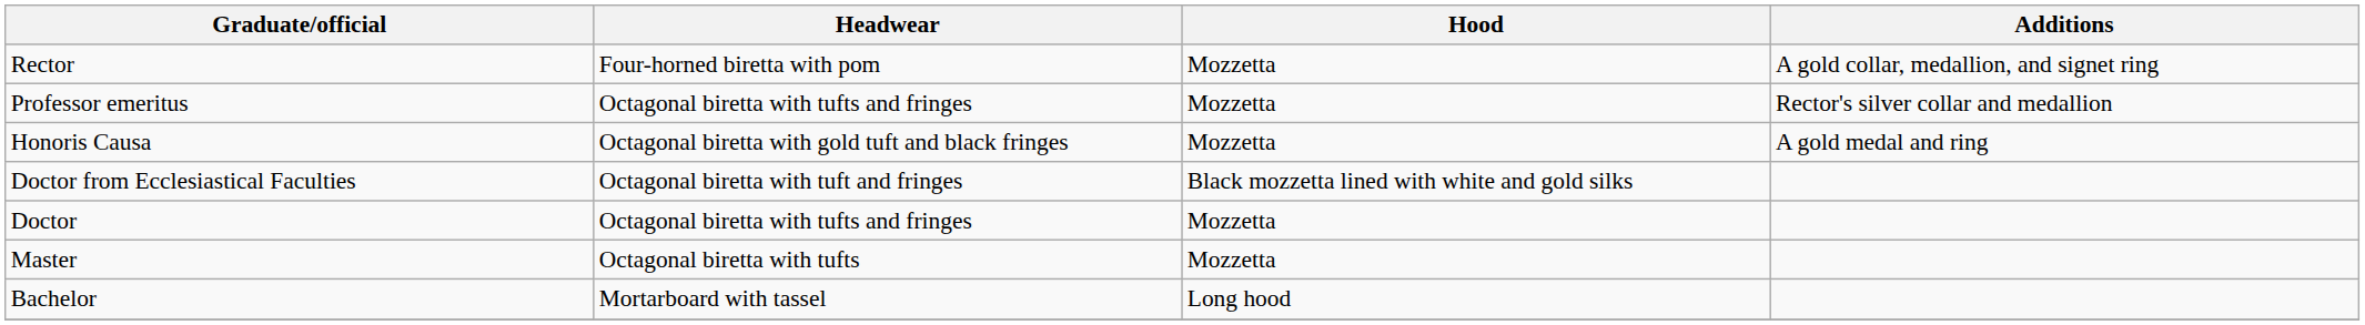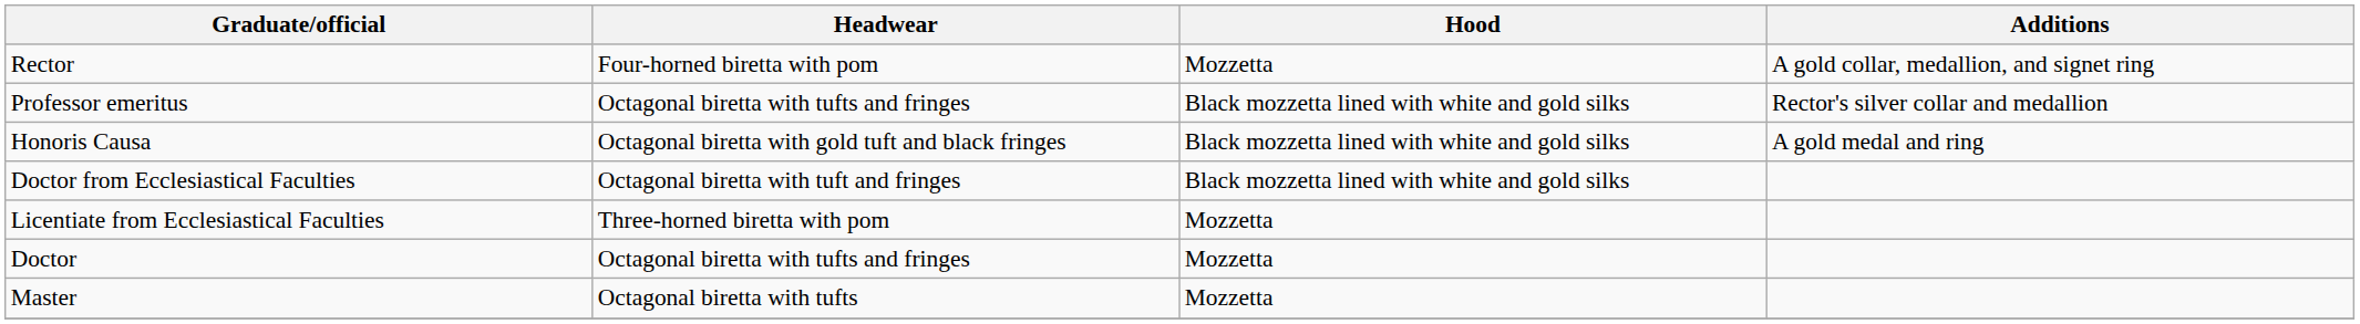Professor emeritus | Hood: Mozzetta -> Black mozzetta lined with white and gold silks
Honoris Causa | Hood: Mozzetta -> Black mozzetta lined with white and gold silks
+ row: Licentiate from Ecclesiastical Faculties | Three-horned biretta with pom | Mozzetta
- row: Bachelor | Mortarboard with tassel | Long hood
